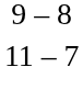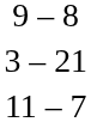+ row: 3 – 21
